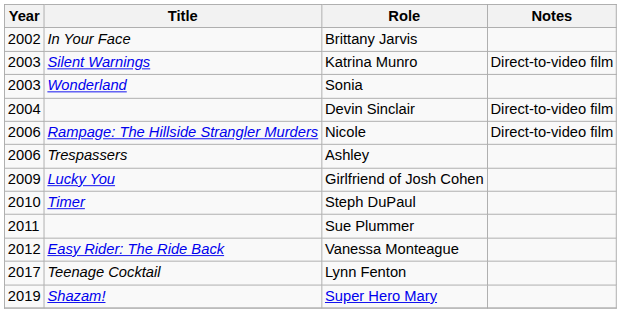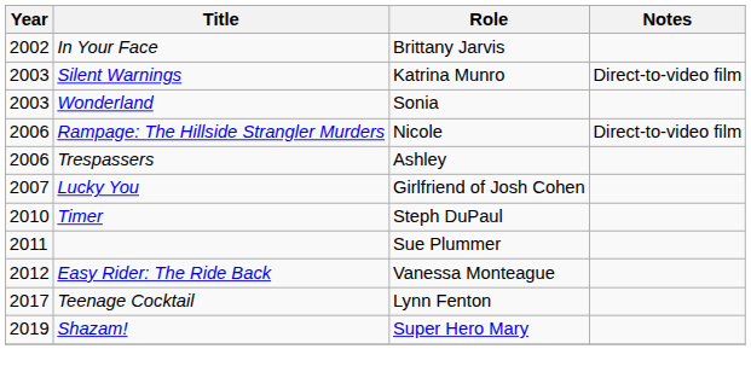- row: 2004 | Devin Sinclair | Direct-to-video film
Girlfriend of Josh Cohen | Year: 2009 -> 2007
